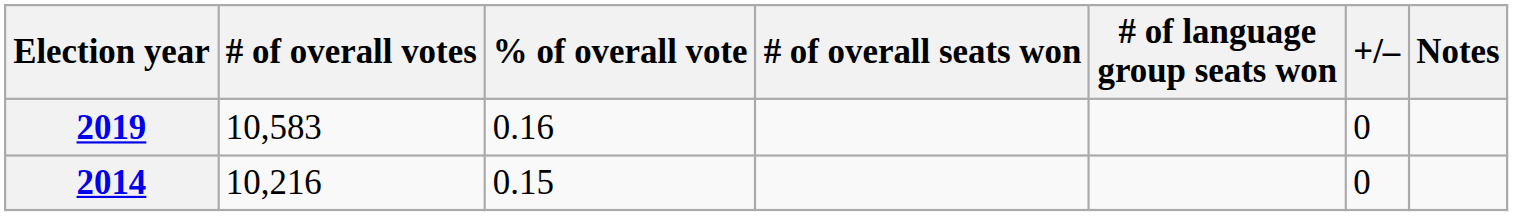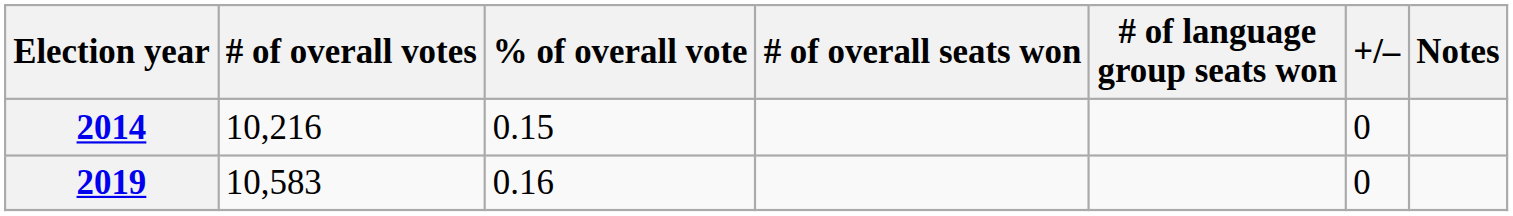rows swapped: 2014 <-> 2019
